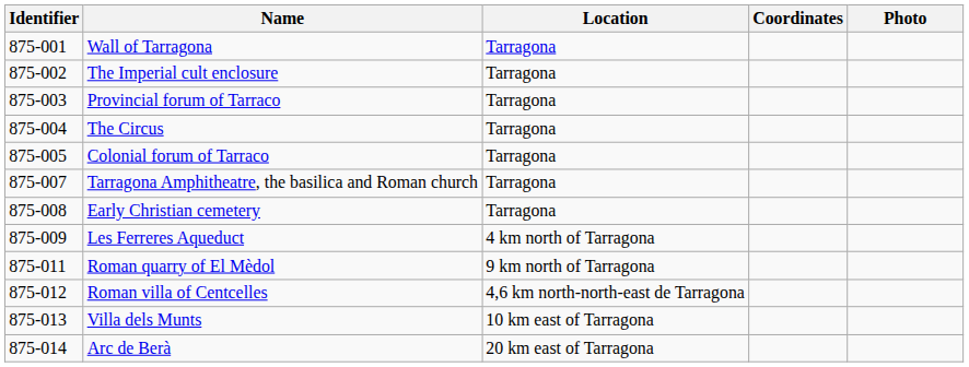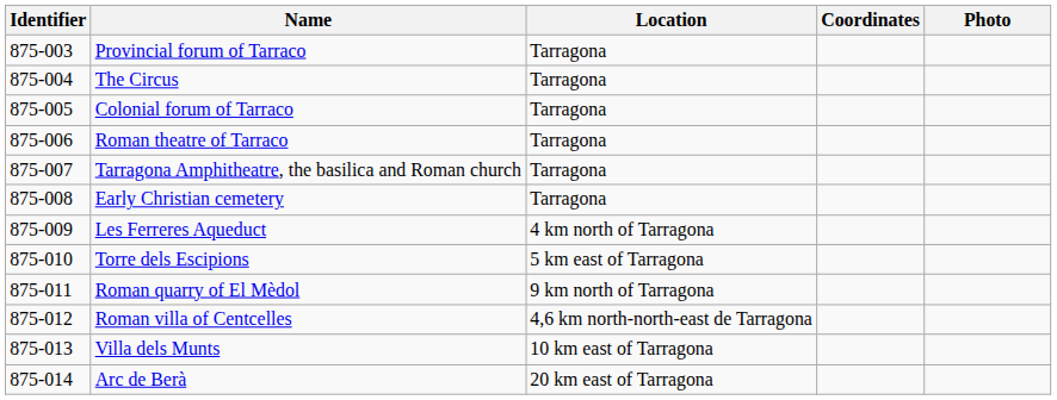- row: 875-001 | Wall of Tarragona | Tarragona
- row: 875-002 | The Imperial cult enclosure | Tarragona
+ row: 875-006 | Roman theatre of Tarraco | Tarragona
+ row: 875-010 | Torre dels Escipions | 5 km east of Tarragona
